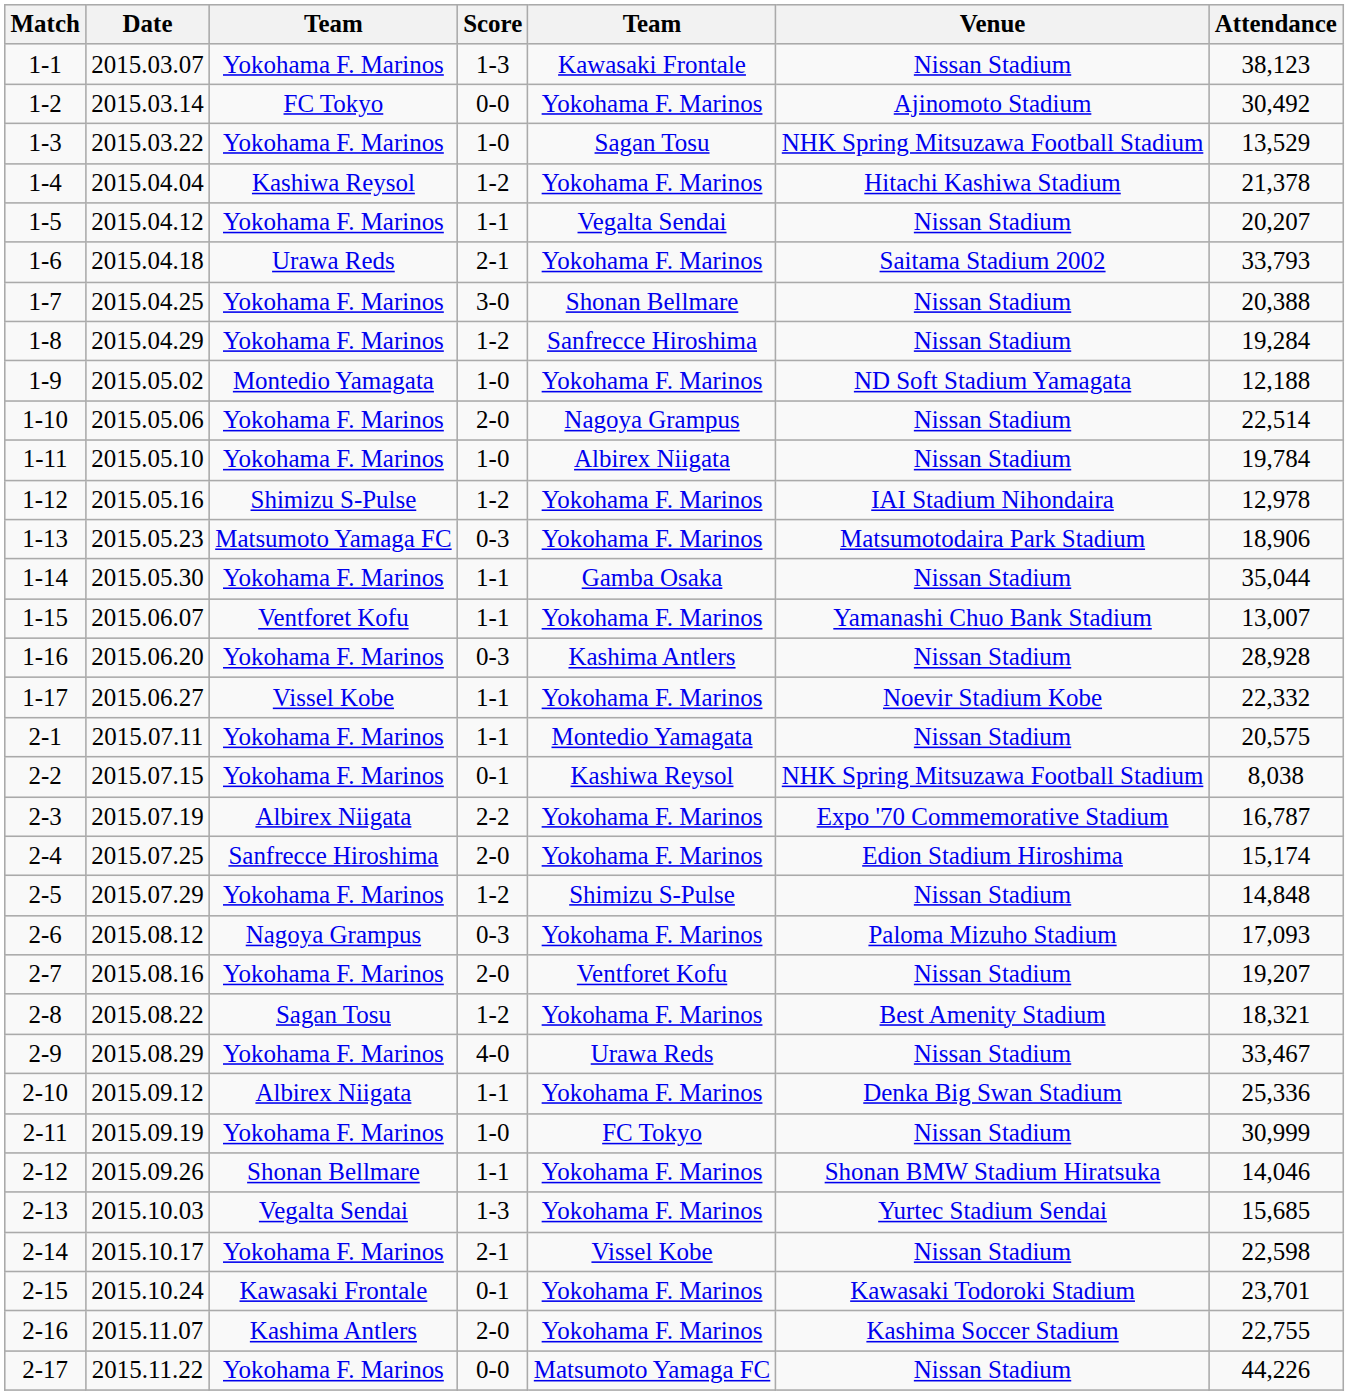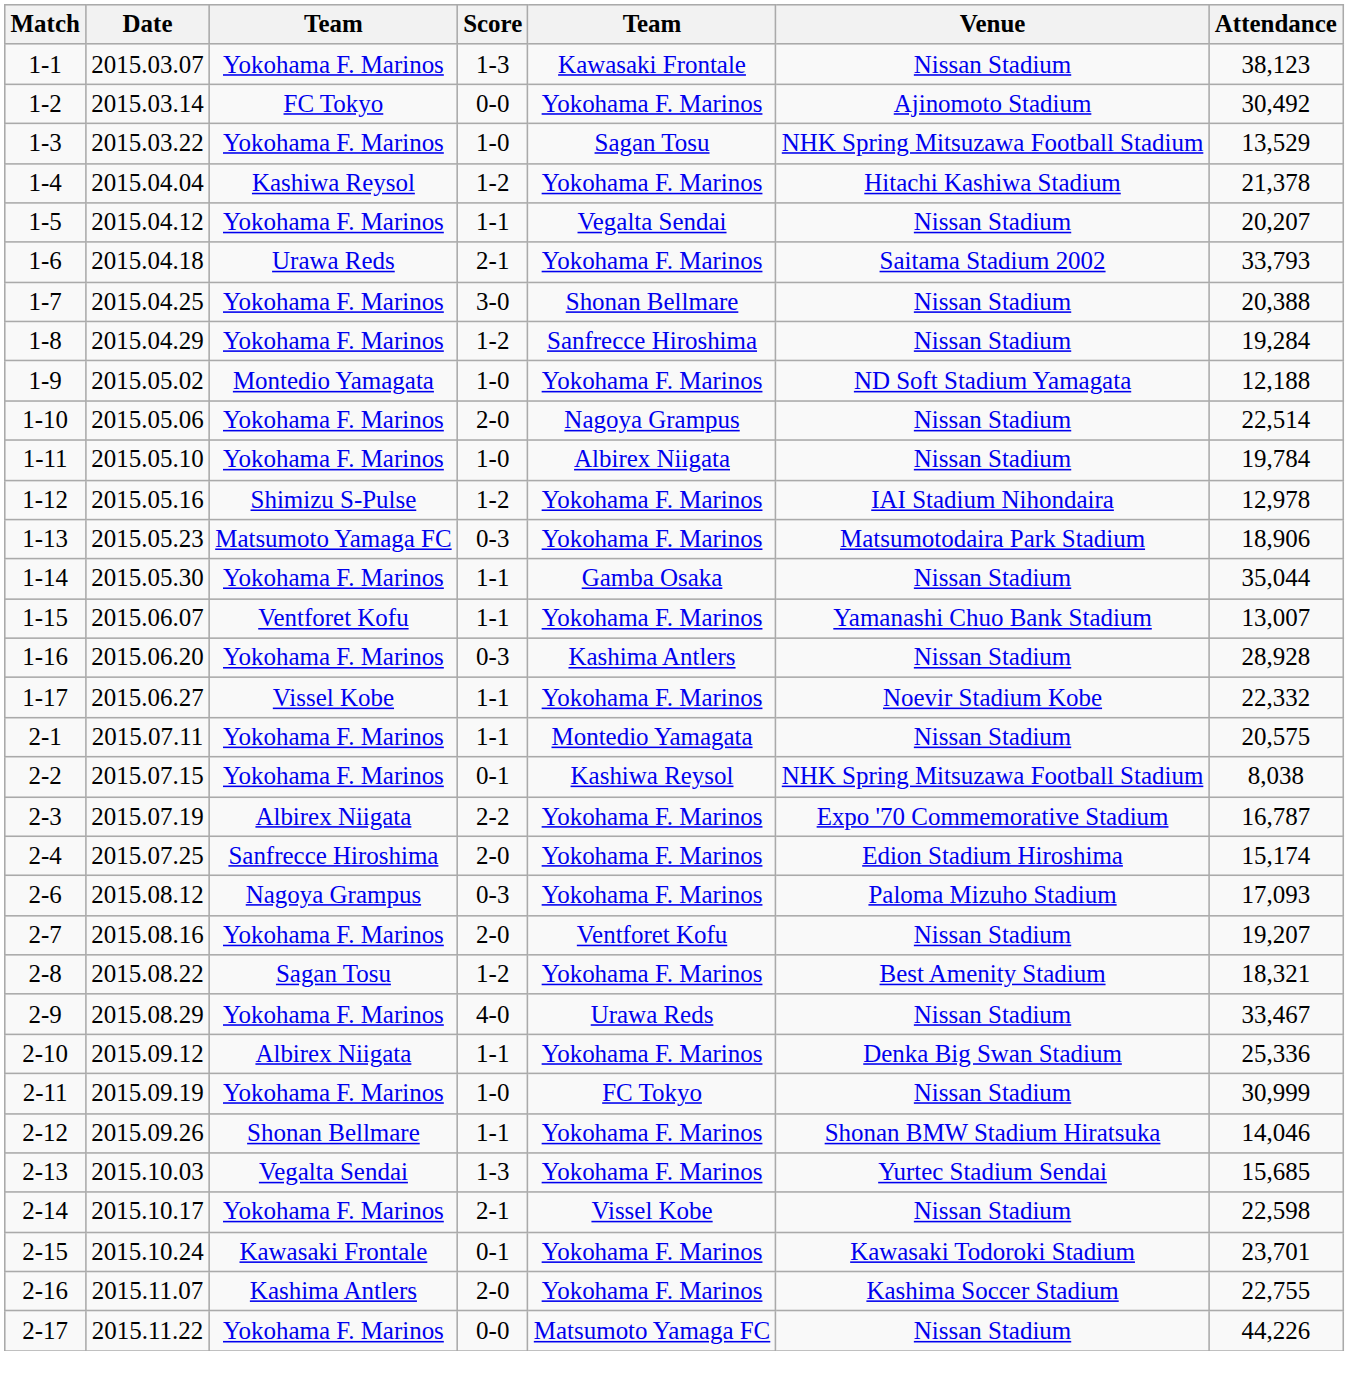- row: 2-5 | 2015.07.29 | Yokohama F. Marinos | 1-2 | Shimizu S-Pulse | Nissan Stadium | 14,848
